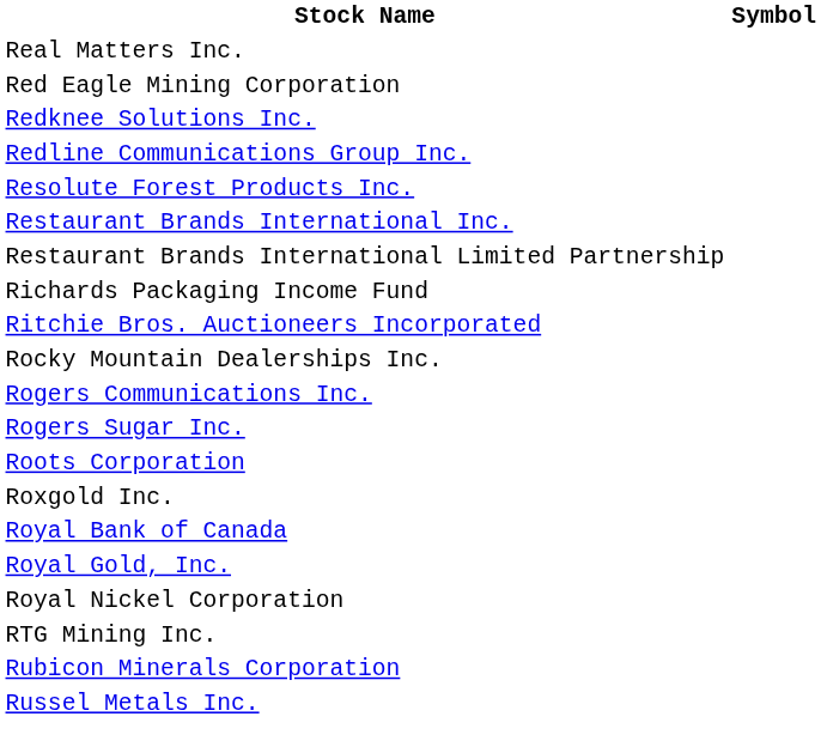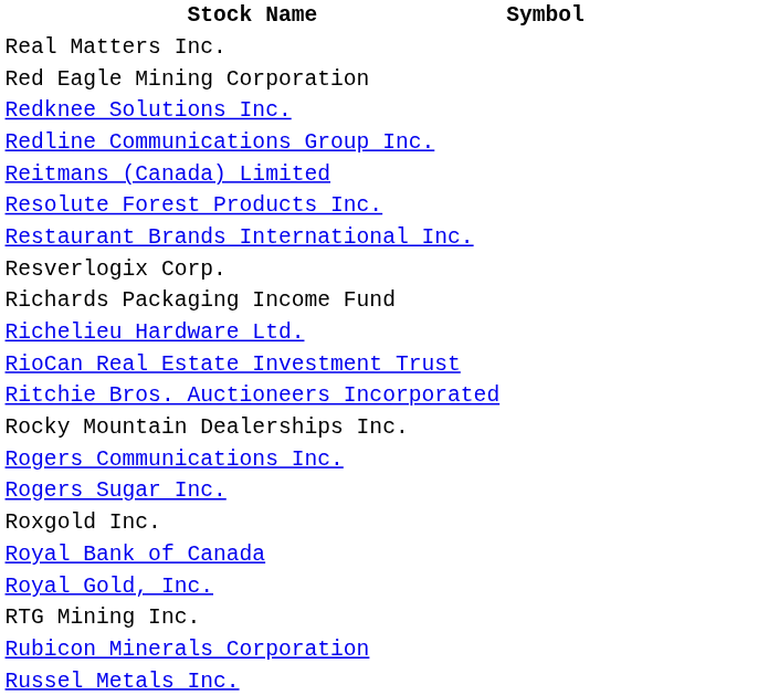+ row: Reitmans (Canada) Limited
- row: Restaurant Brands International Limited Partnership
+ row: Resverlogix Corp.
+ row: Richelieu Hardware Ltd.
+ row: RioCan Real Estate Investment Trust
- row: Roots Corporation
- row: Royal Nickel Corporation
